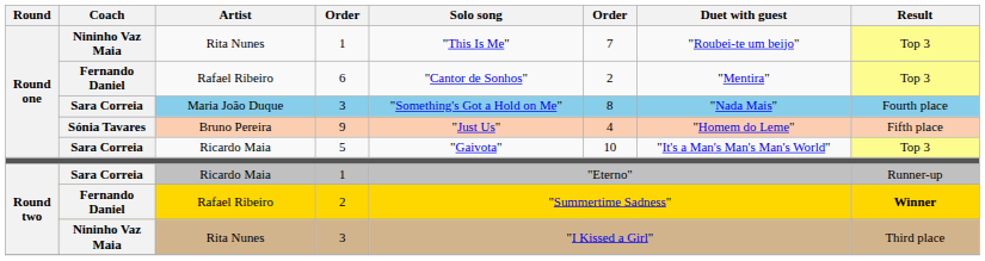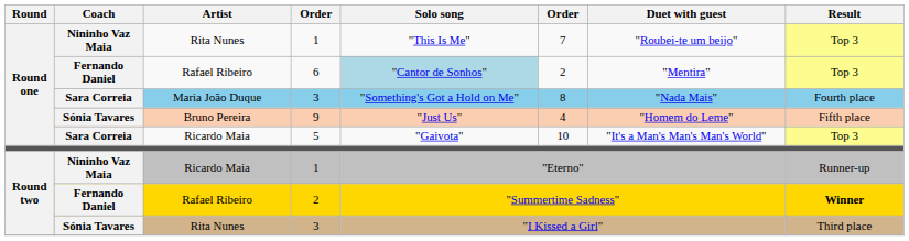6 | Solo song: no background -> lightblue background
Ricardo Maia / 1 | Coach: Sara Correia -> Nininho Vaz Maia
Rita Nunes / 3 | Coach: Nininho Vaz Maia -> Sónia Tavares
